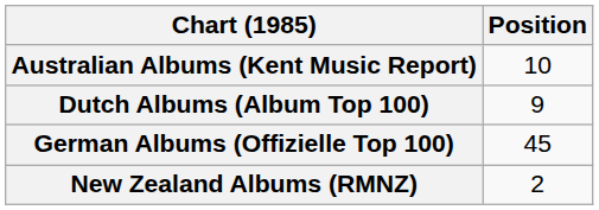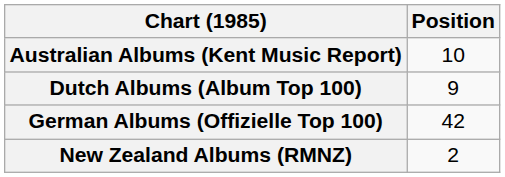German Albums (Offizielle Top 100) | Position: 45 -> 42
